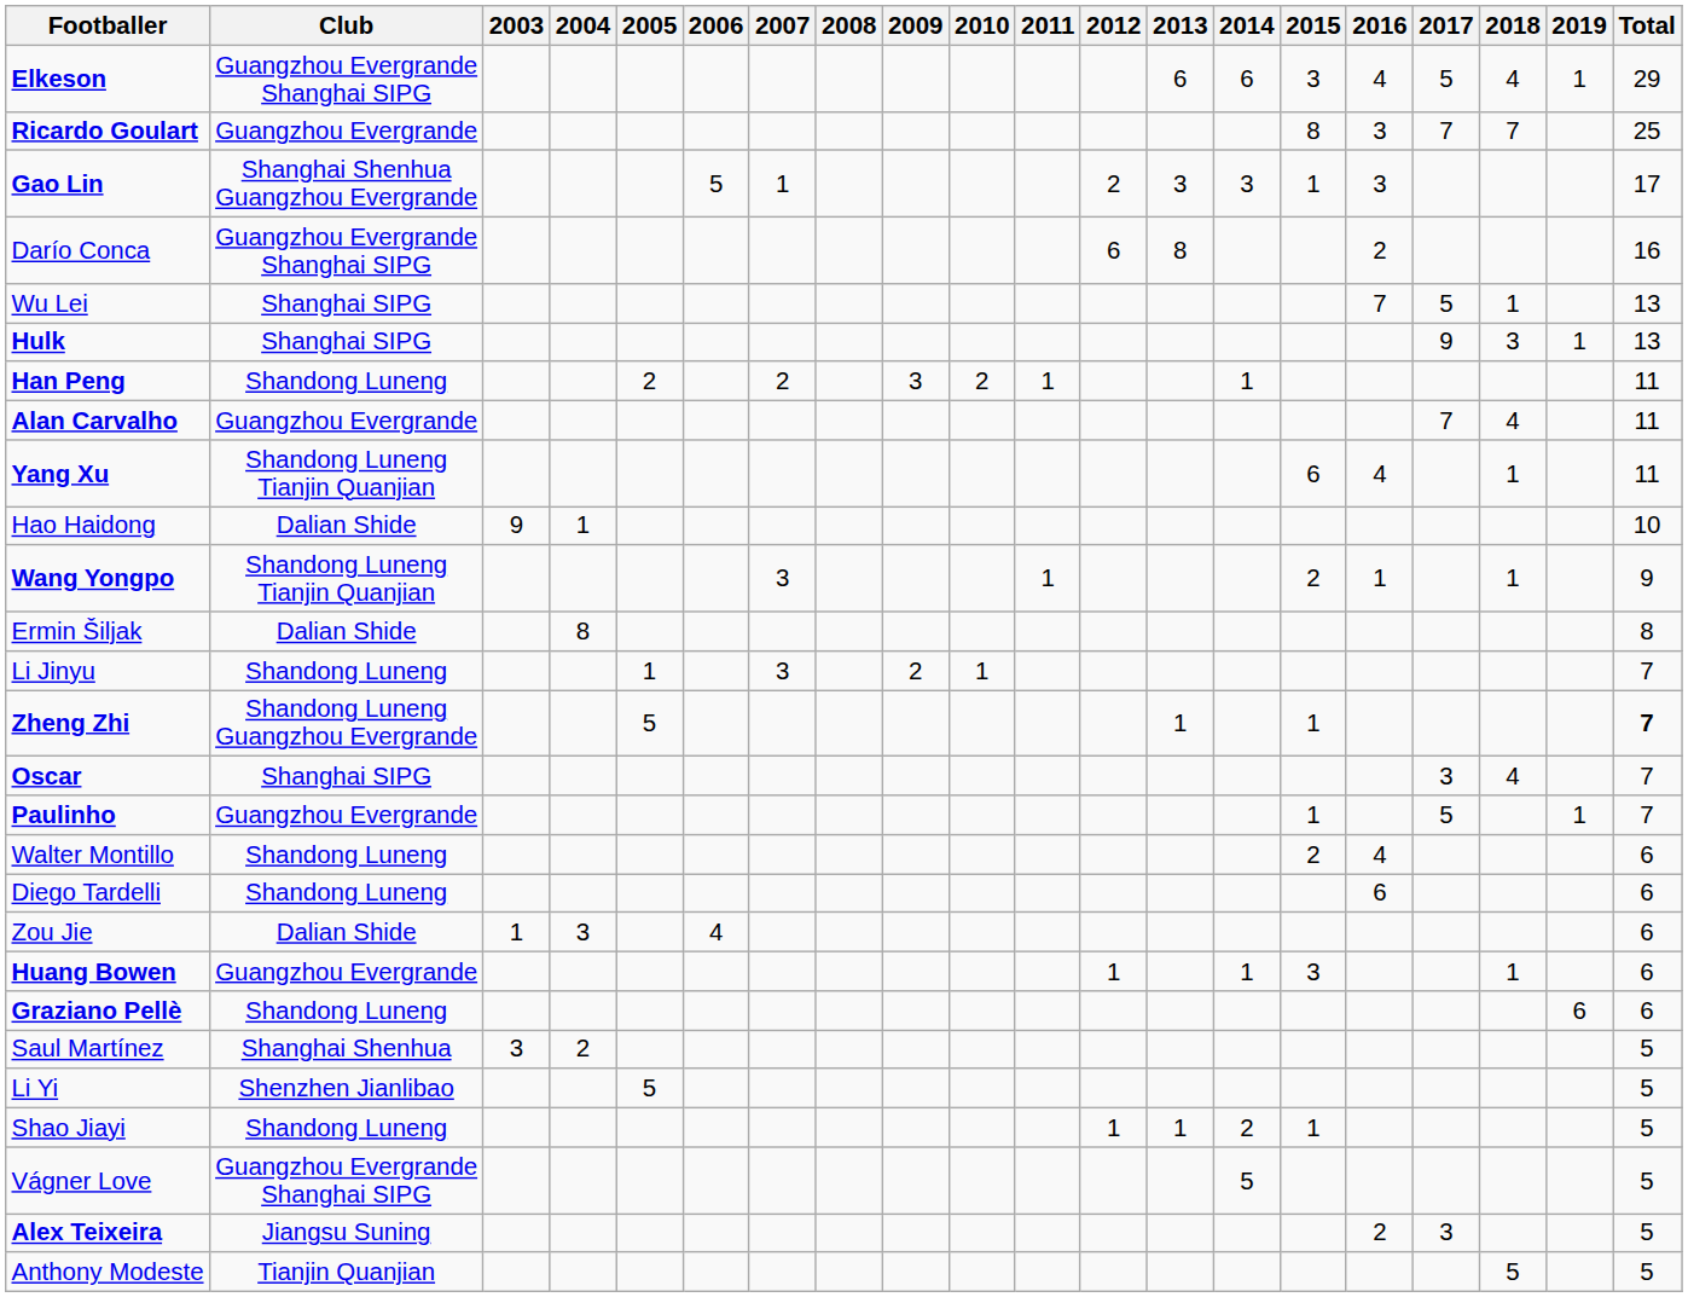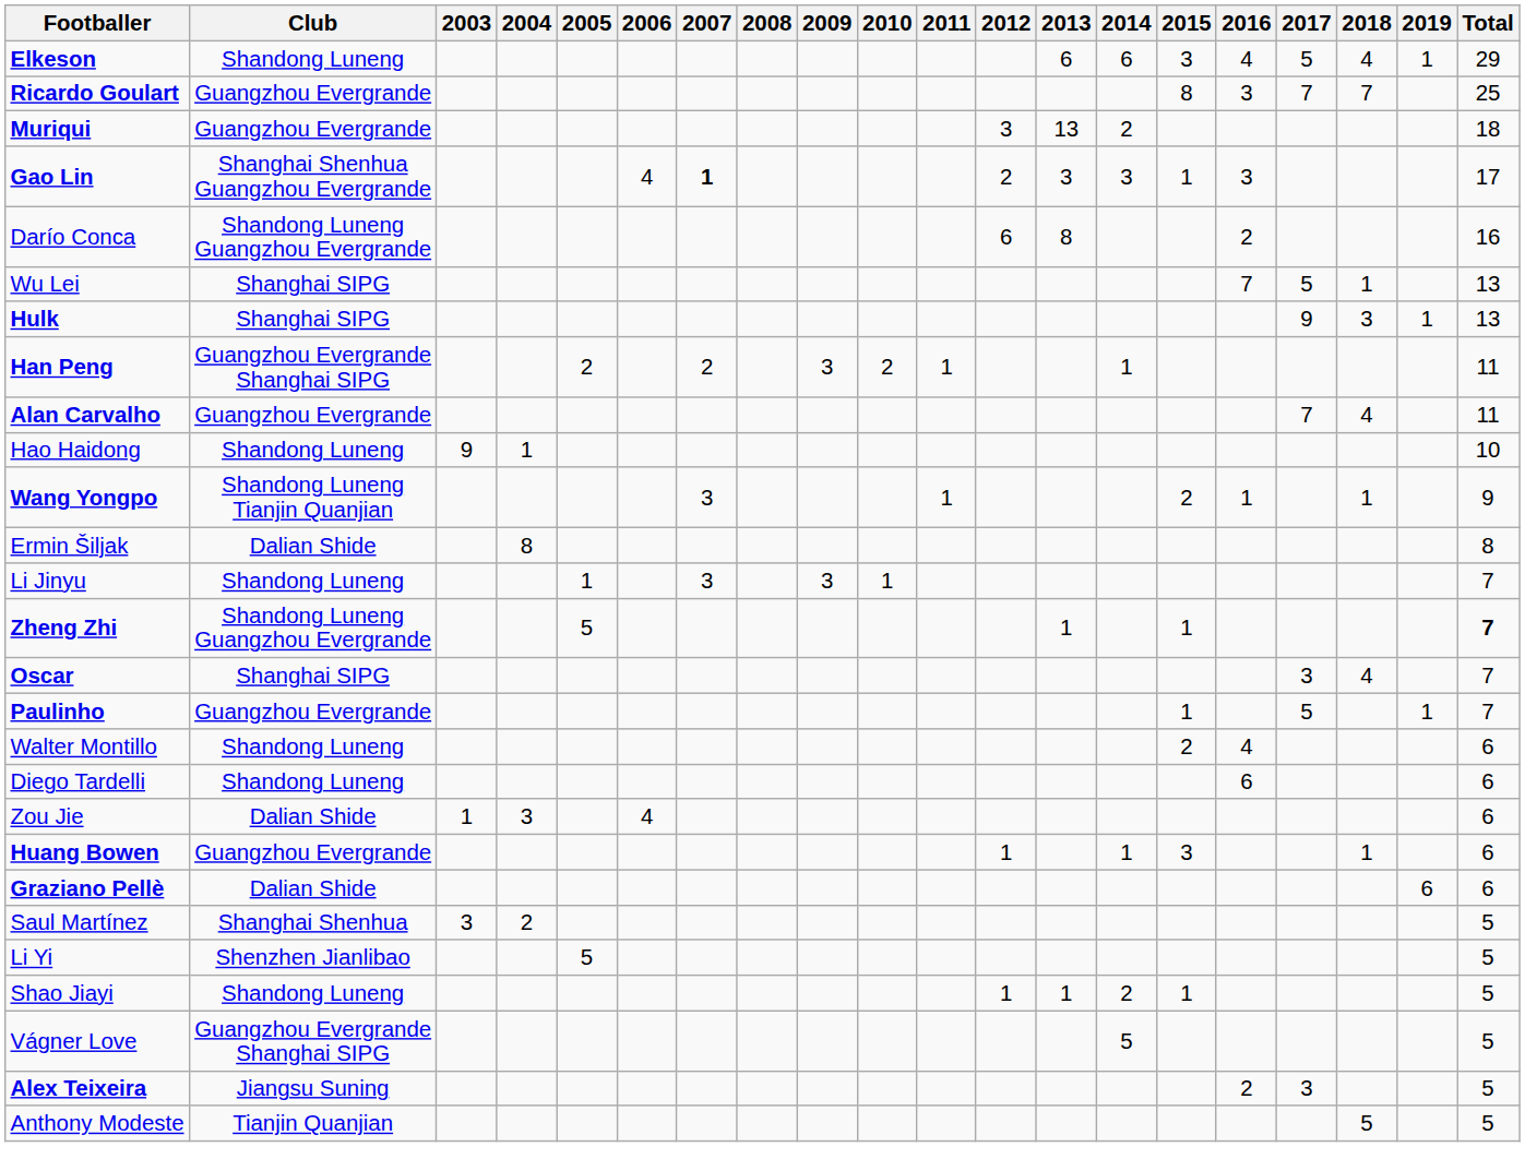Elkeson | Club: Guangzhou Evergrande Shanghai SIPG -> Shandong Luneng
+ row: Muriqui | Guangzhou Evergrande | 3 | 13 | 2 | 18
Gao Lin | 2006: 5 -> 4
Gao Lin | 2007: normal -> bold
Darío Conca | Club: Guangzhou Evergrande Shanghai SIPG -> Shandong Luneng Guangzhou Evergrande
Han Peng | Club: Shandong Luneng -> Guangzhou Evergrande Shanghai SIPG
- row: Yang Xu | Shandong Luneng Tianjin Quanjian | 6 | 4 | 1 | 11
Hao Haidong | Club: Dalian Shide -> Shandong Luneng
Li Jinyu | 2009: 2 -> 3
Graziano Pellè | Club: Shandong Luneng -> Dalian Shide
